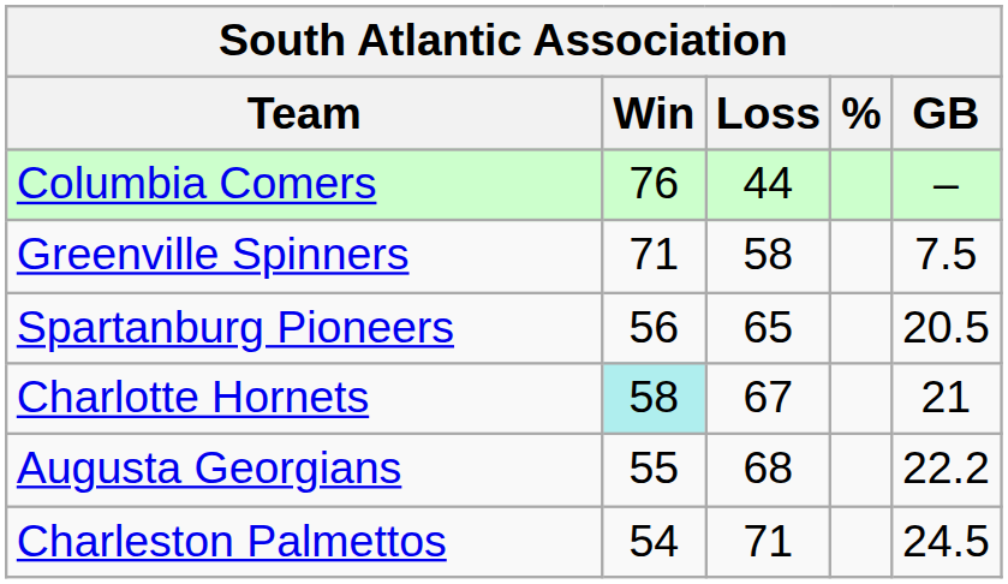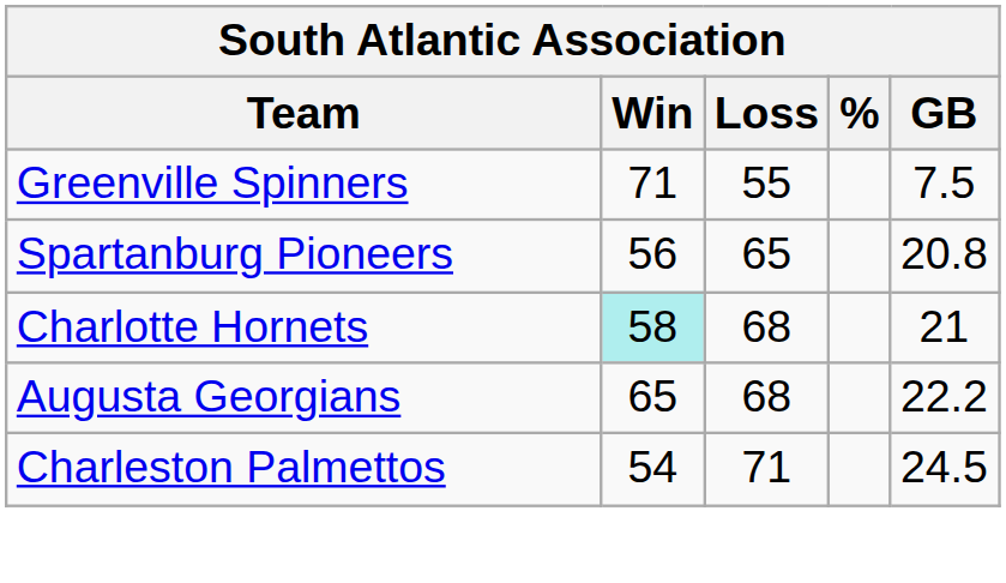- row: Columbia Comers | 76 | 44 | –
Greenville Spinners | Loss: 58 -> 55
Spartanburg Pioneers | GB: 20.5 -> 20.8
Charlotte Hornets | Loss: 67 -> 68
Augusta Georgians | Win: 55 -> 65
